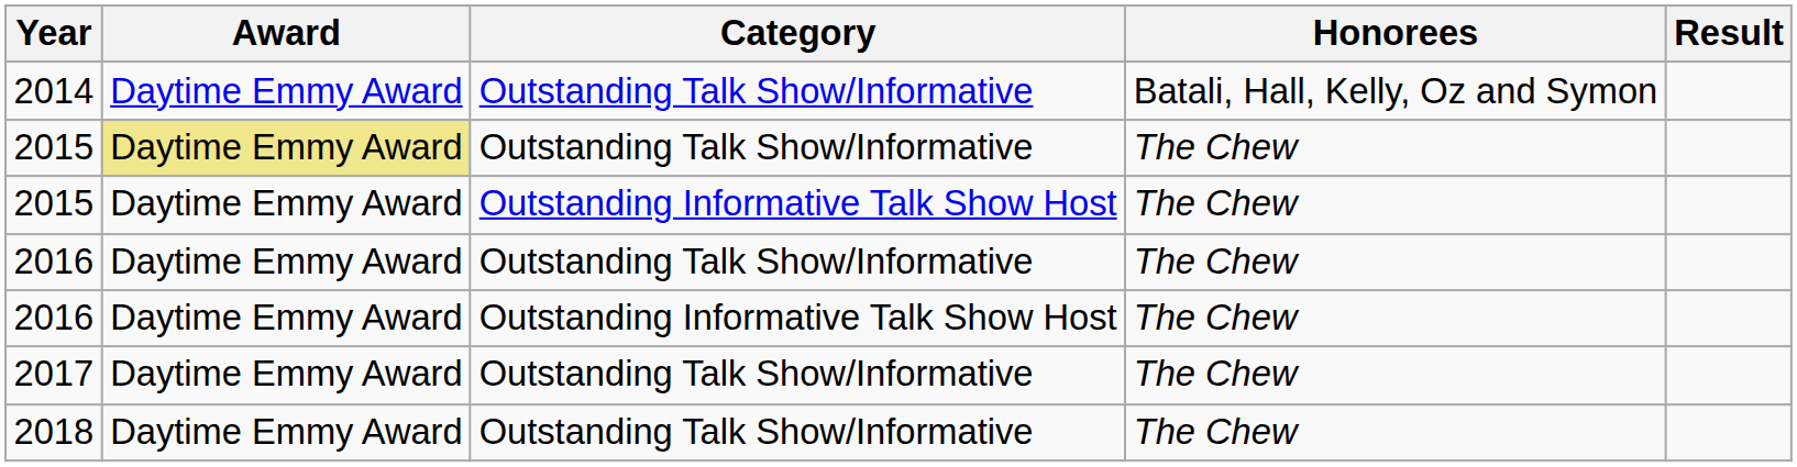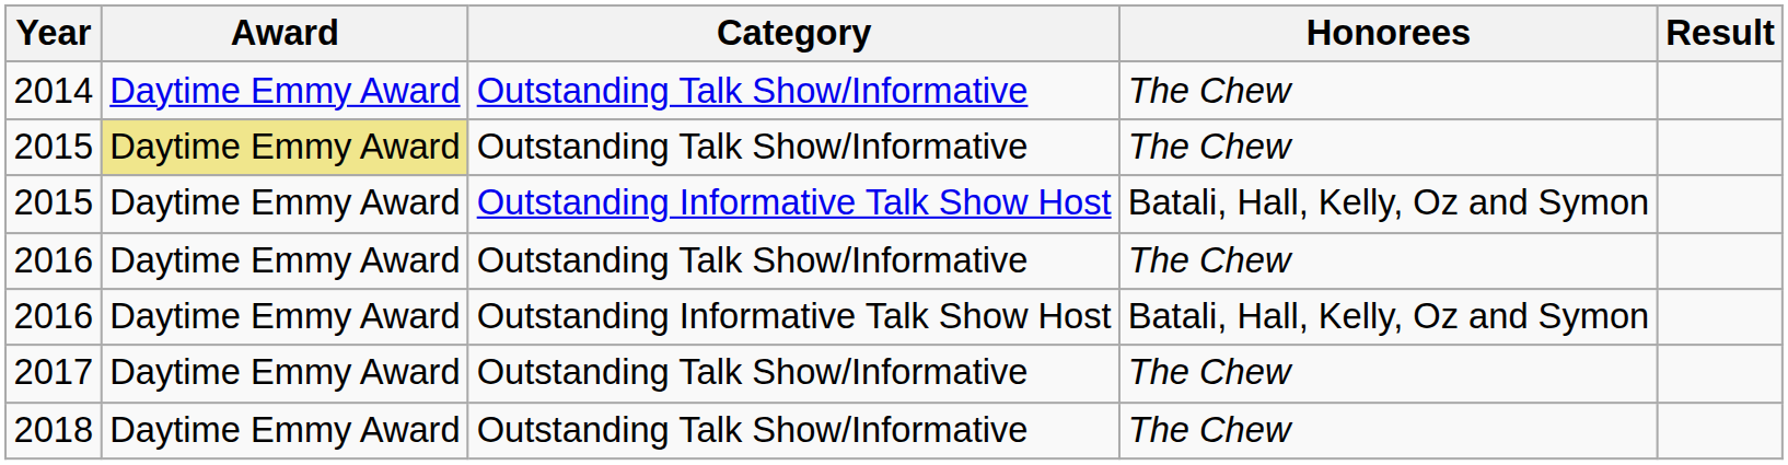2014 | Honorees: Batali, Hall, Kelly, Oz and Symon -> The Chew
2015 / Outstanding Informative Talk Show Host | Honorees: The Chew -> Batali, Hall, Kelly, Oz and Symon
2016 / Outstanding Informative Talk Show Host | Honorees: The Chew -> Batali, Hall, Kelly, Oz and Symon
